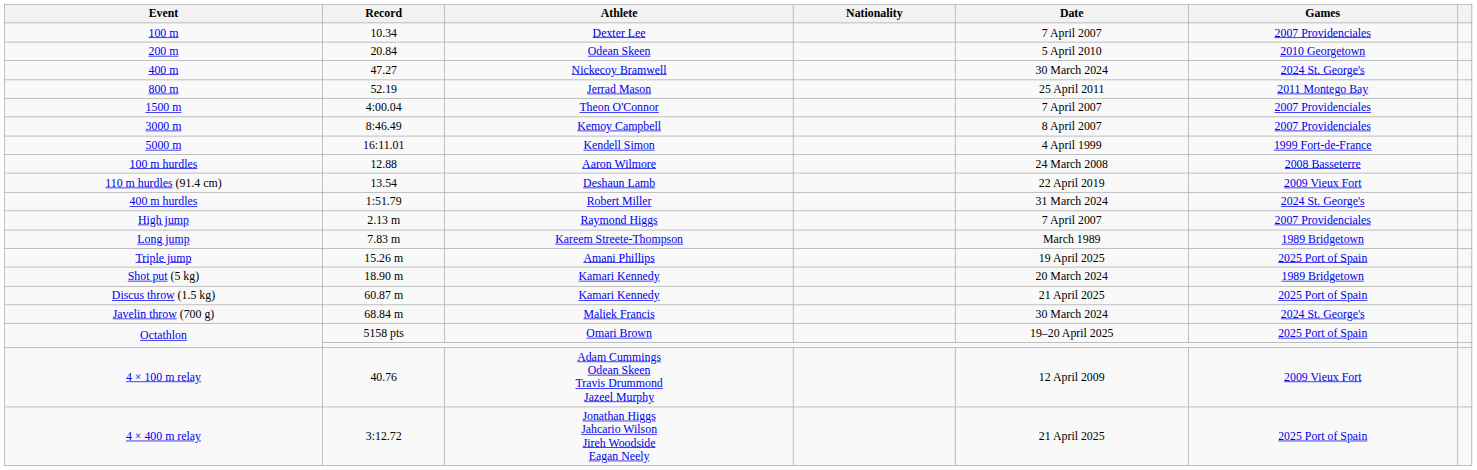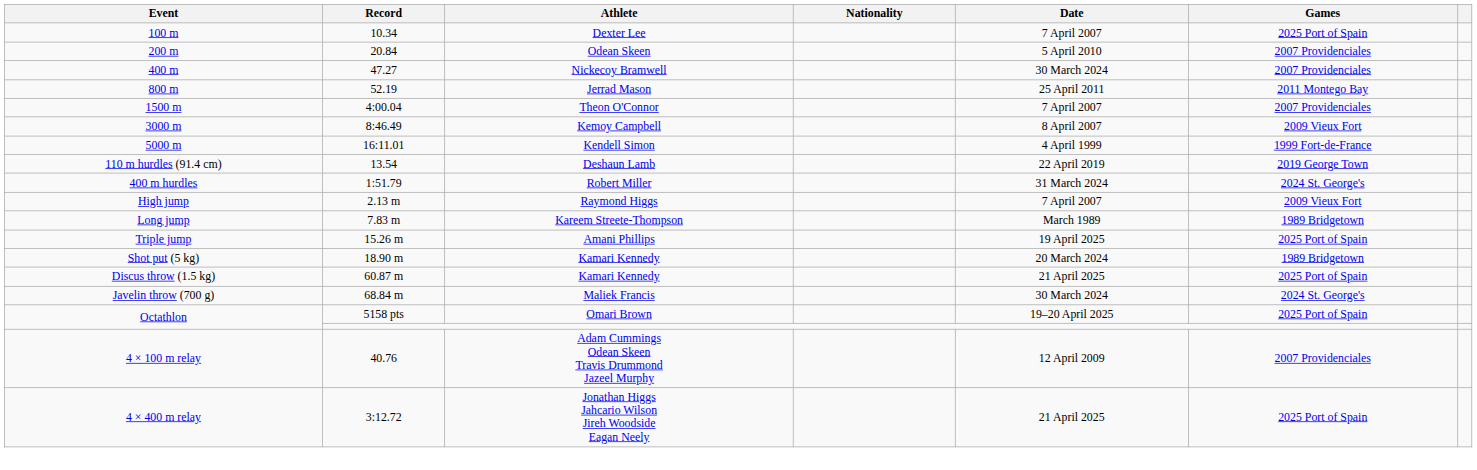100 m | Games: 2007 Providenciales -> 2025 Port of Spain
200 m | Games: 2010 Georgetown -> 2007 Providenciales
400 m | Games: 2024 St. George's -> 2007 Providenciales
3000 m | Games: 2007 Providenciales -> 2009 Vieux Fort
- row: 100 m hurdles | 12.88 | Aaron Wilmore | 24 March 2008 | 2008 Basseterre
110 m hurdles (91.4 cm) | Games: 2009 Vieux Fort -> 2019 George Town
High jump | Games: 2007 Providenciales -> 2009 Vieux Fort
4 × 100 m relay | Games: 2009 Vieux Fort -> 2007 Providenciales
